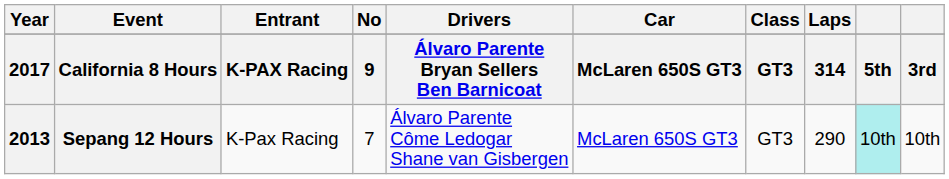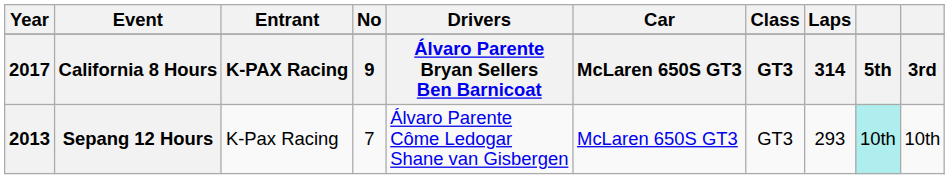Sepang 12 Hours | Laps: 290 -> 293
